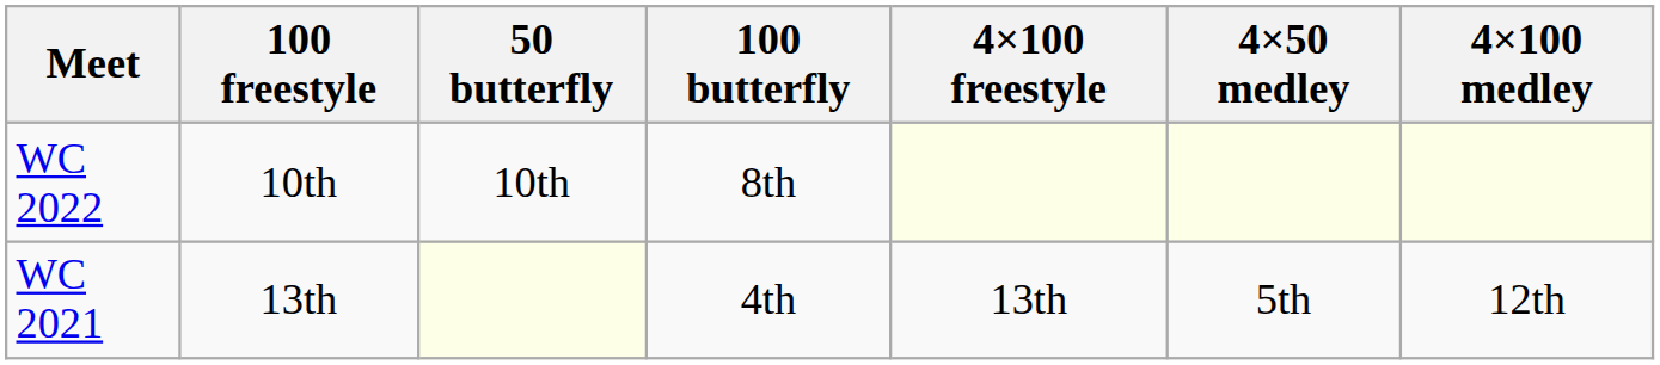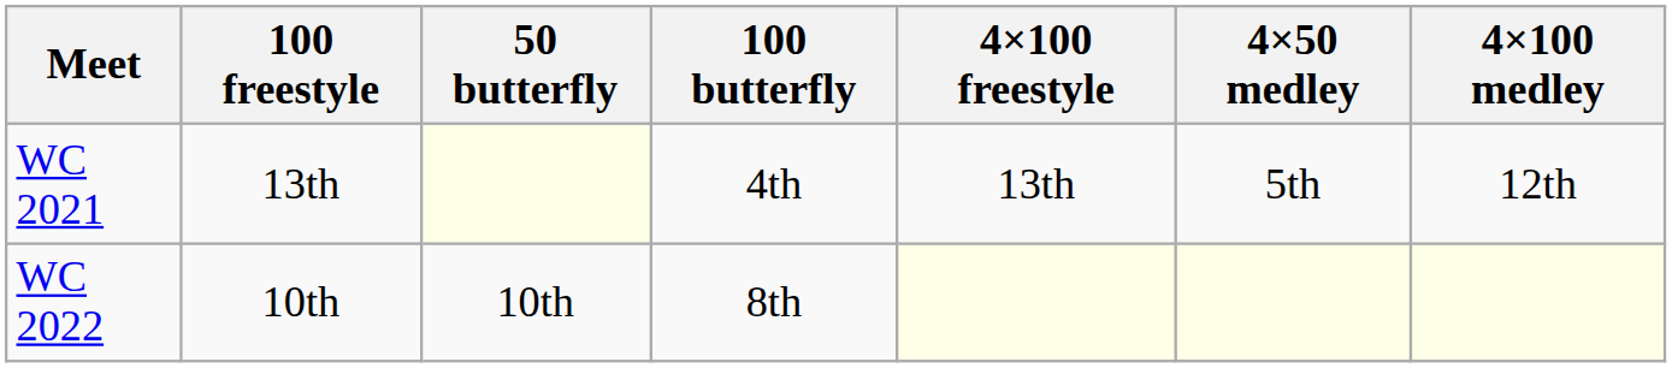rows swapped: WC 2021 <-> WC 2022
